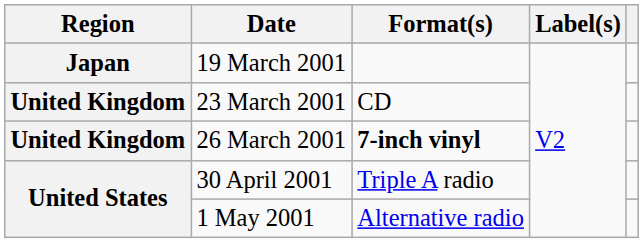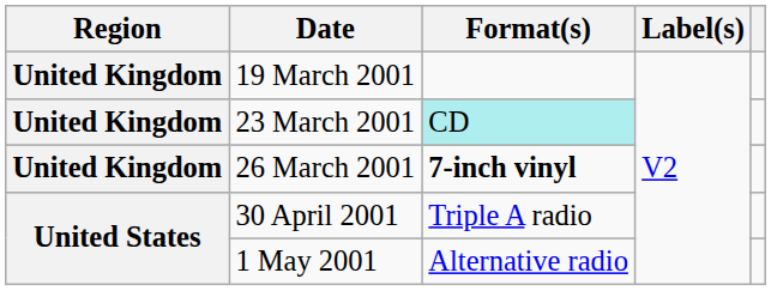19 March 2001 | Region: Japan -> United Kingdom
23 March 2001 | Format(s): no background -> paleturquoise background
